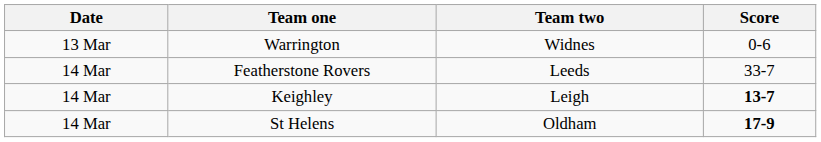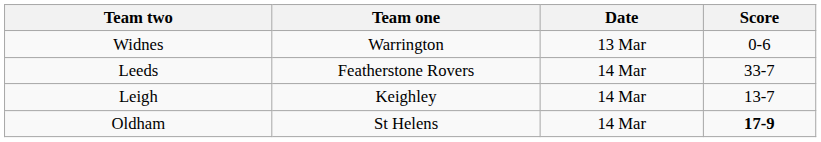columns swapped: Date <-> Team two
Keighley | Score: bold -> normal
